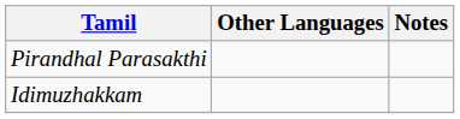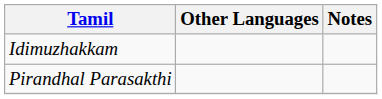rows swapped: Pirandhal Parasakthi <-> Idimuzhakkam
